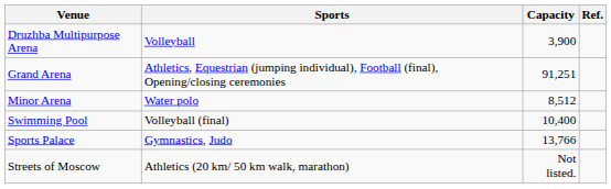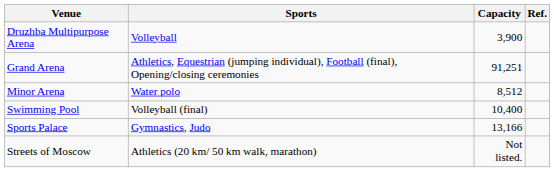Sports Palace | Capacity: 13,766 -> 13,166
